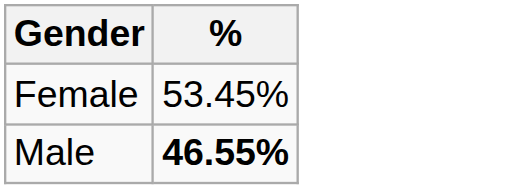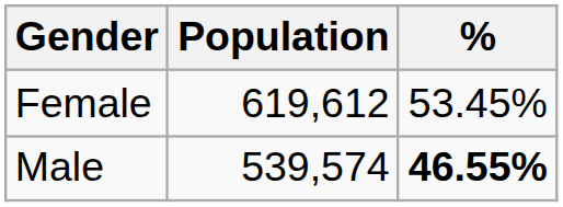+ column: Population | 619,612 | 539,574
